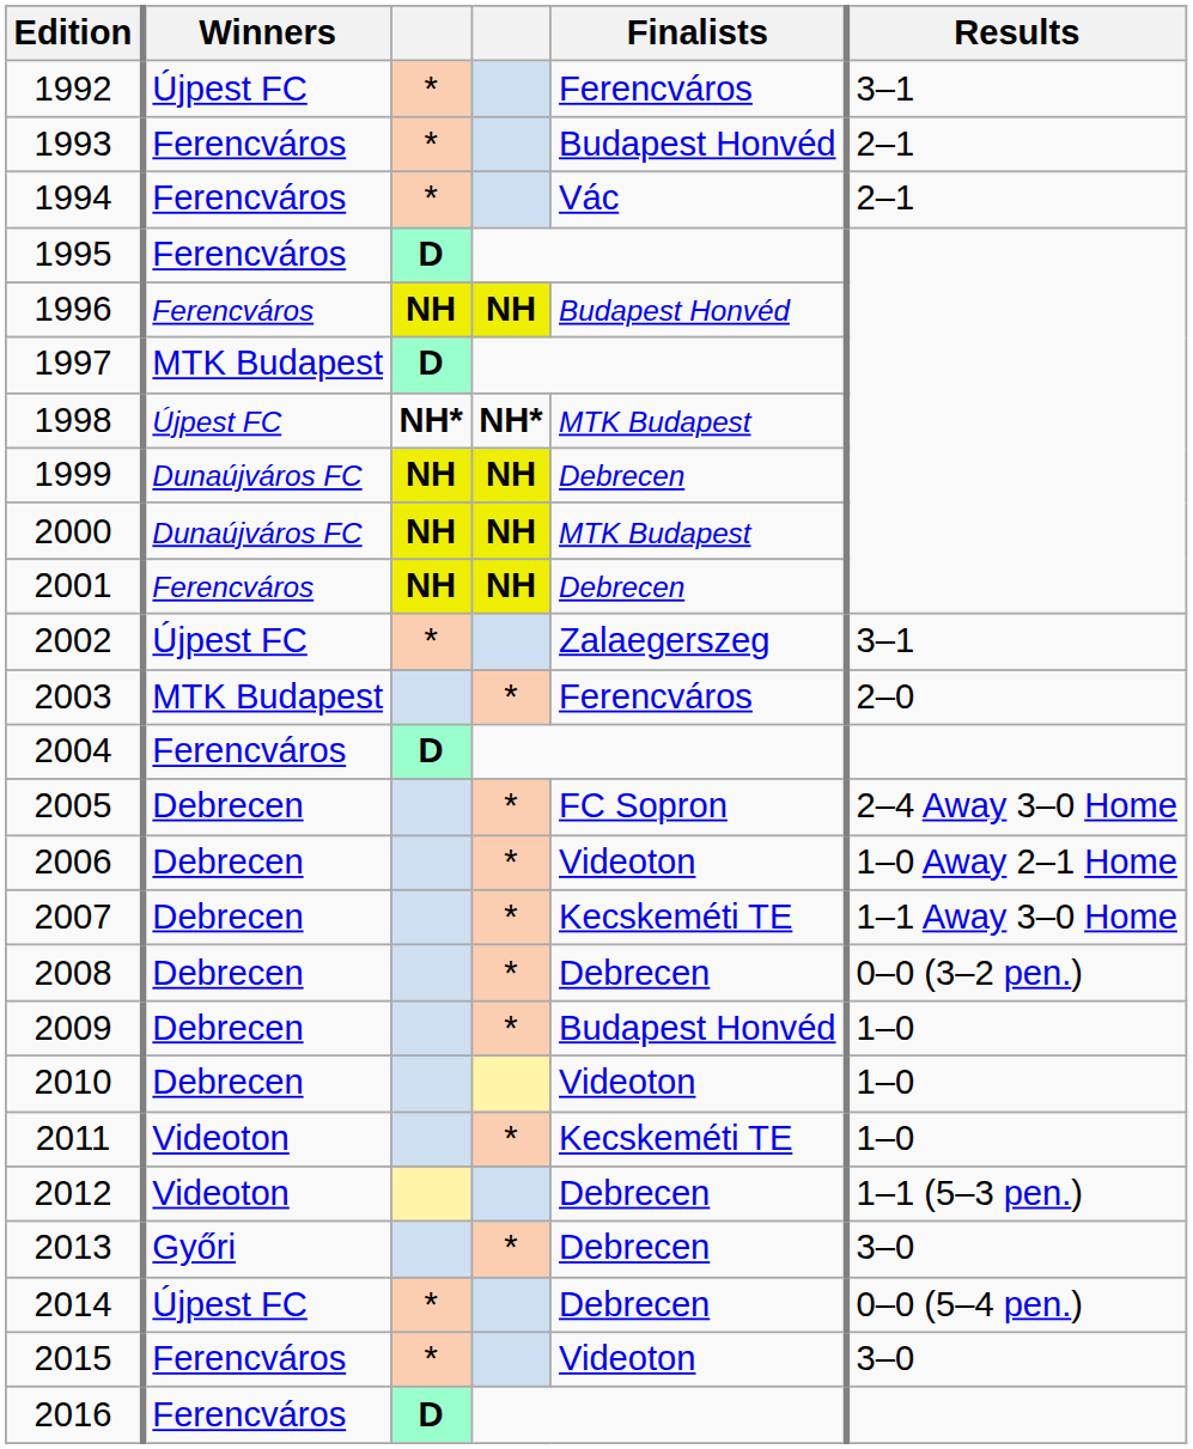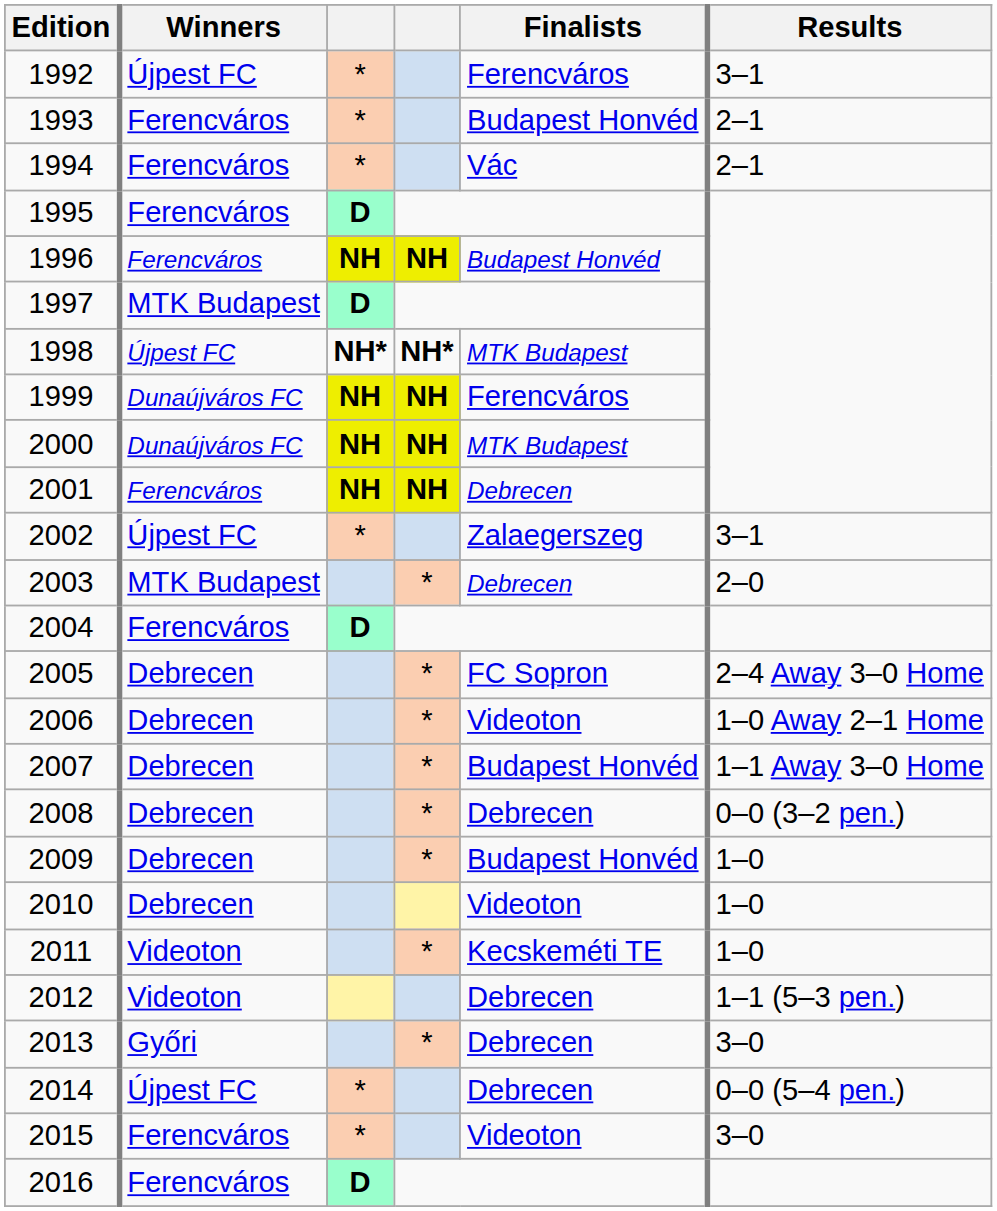1999 | Finalists: Debrecen -> Ferencváros
2003 | Finalists: Ferencváros -> Debrecen
2007 | Finalists: Kecskeméti TE -> Budapest Honvéd
